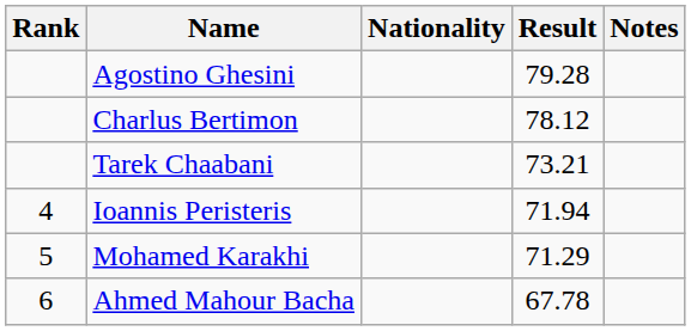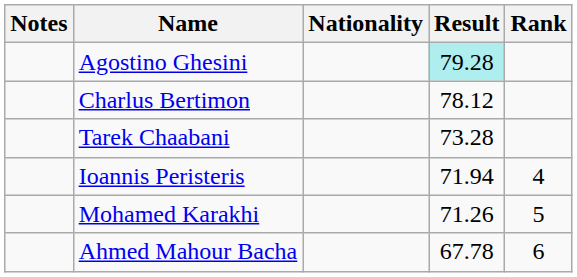columns swapped: Rank <-> Notes
Agostino Ghesini | Result: no background -> paleturquoise background
Tarek Chaabani | Result: 73.21 -> 73.28
Mohamed Karakhi | Result: 71.29 -> 71.26
